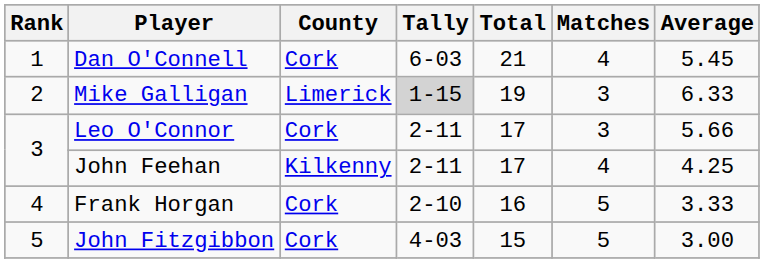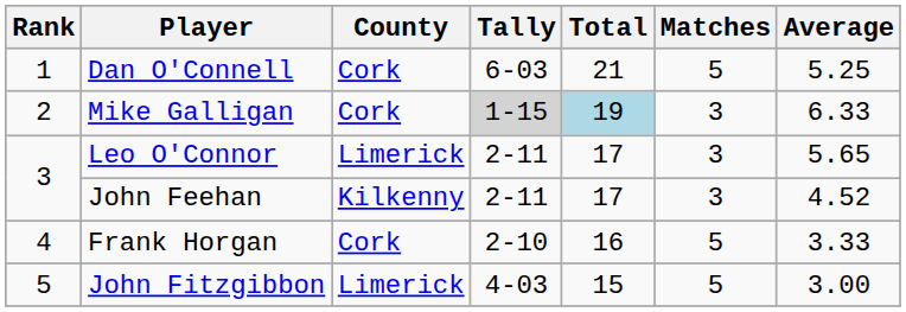Dan O'Connell | Matches: 4 -> 5
Dan O'Connell | Average: 5.45 -> 5.25
Mike Galligan | County: Limerick -> Cork
Mike Galligan | Total: no background -> lightblue background
Leo O'Connor | County: Cork -> Limerick
Leo O'Connor | Average: 5.66 -> 5.65
John Feehan | Matches: 4 -> 3
John Feehan | Average: 4.25 -> 4.52
John Fitzgibbon | County: Cork -> Limerick
